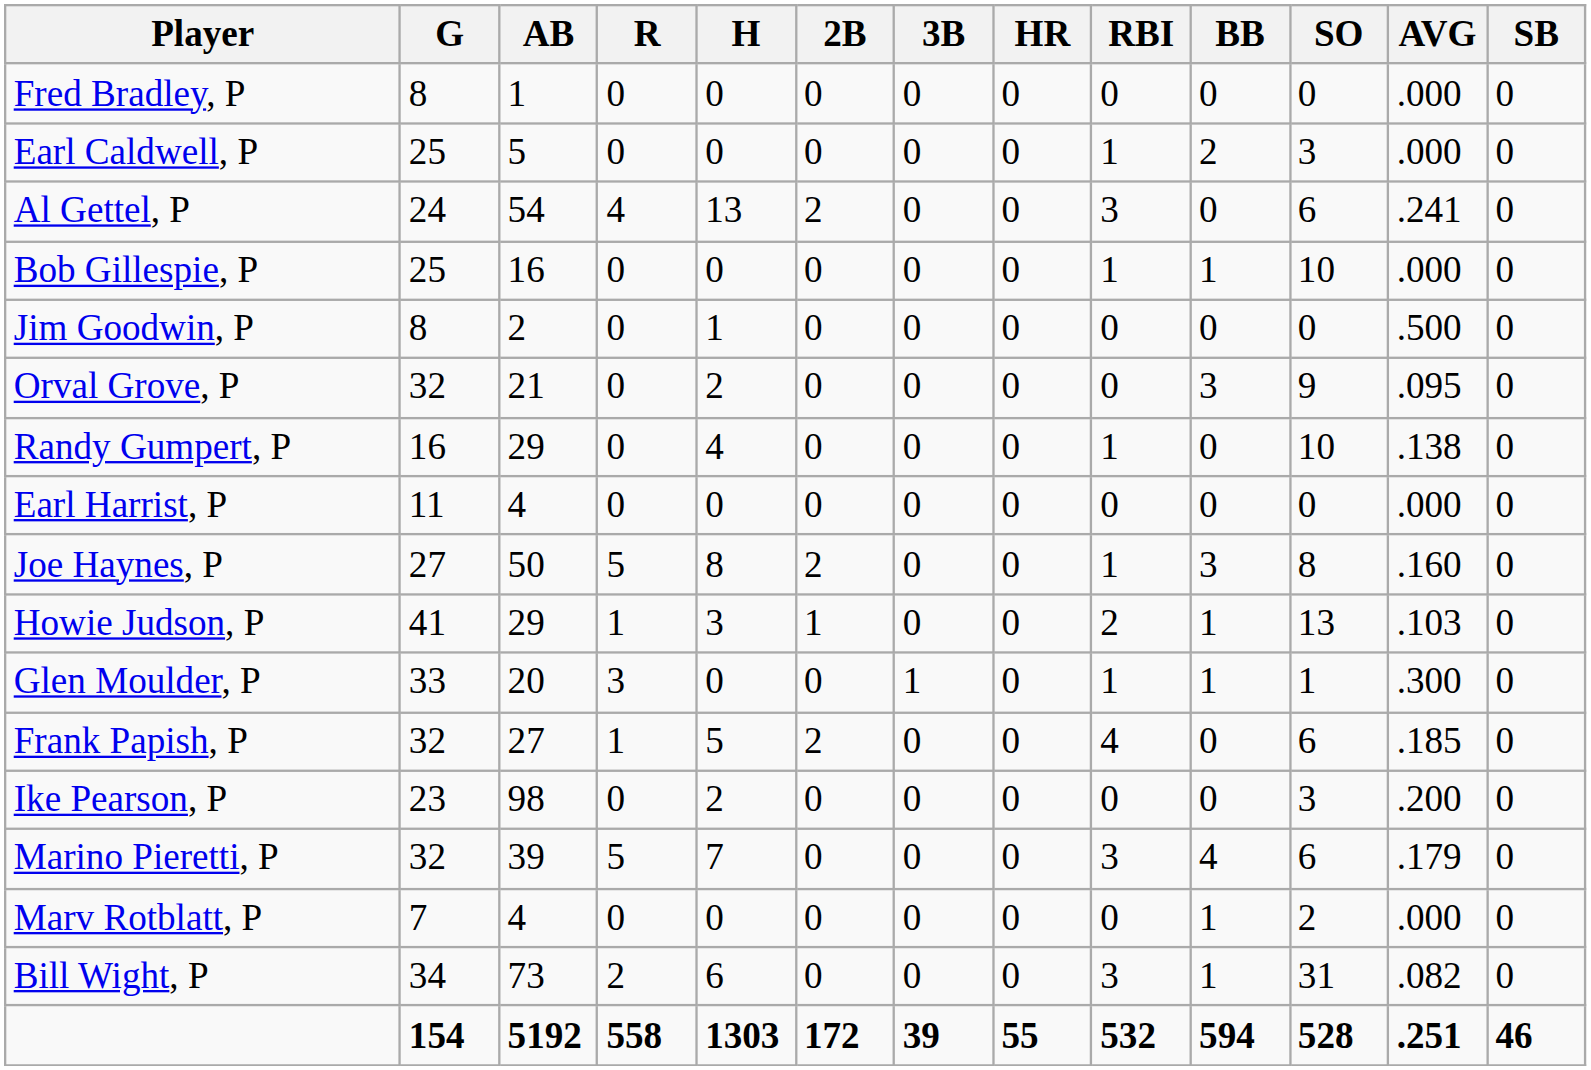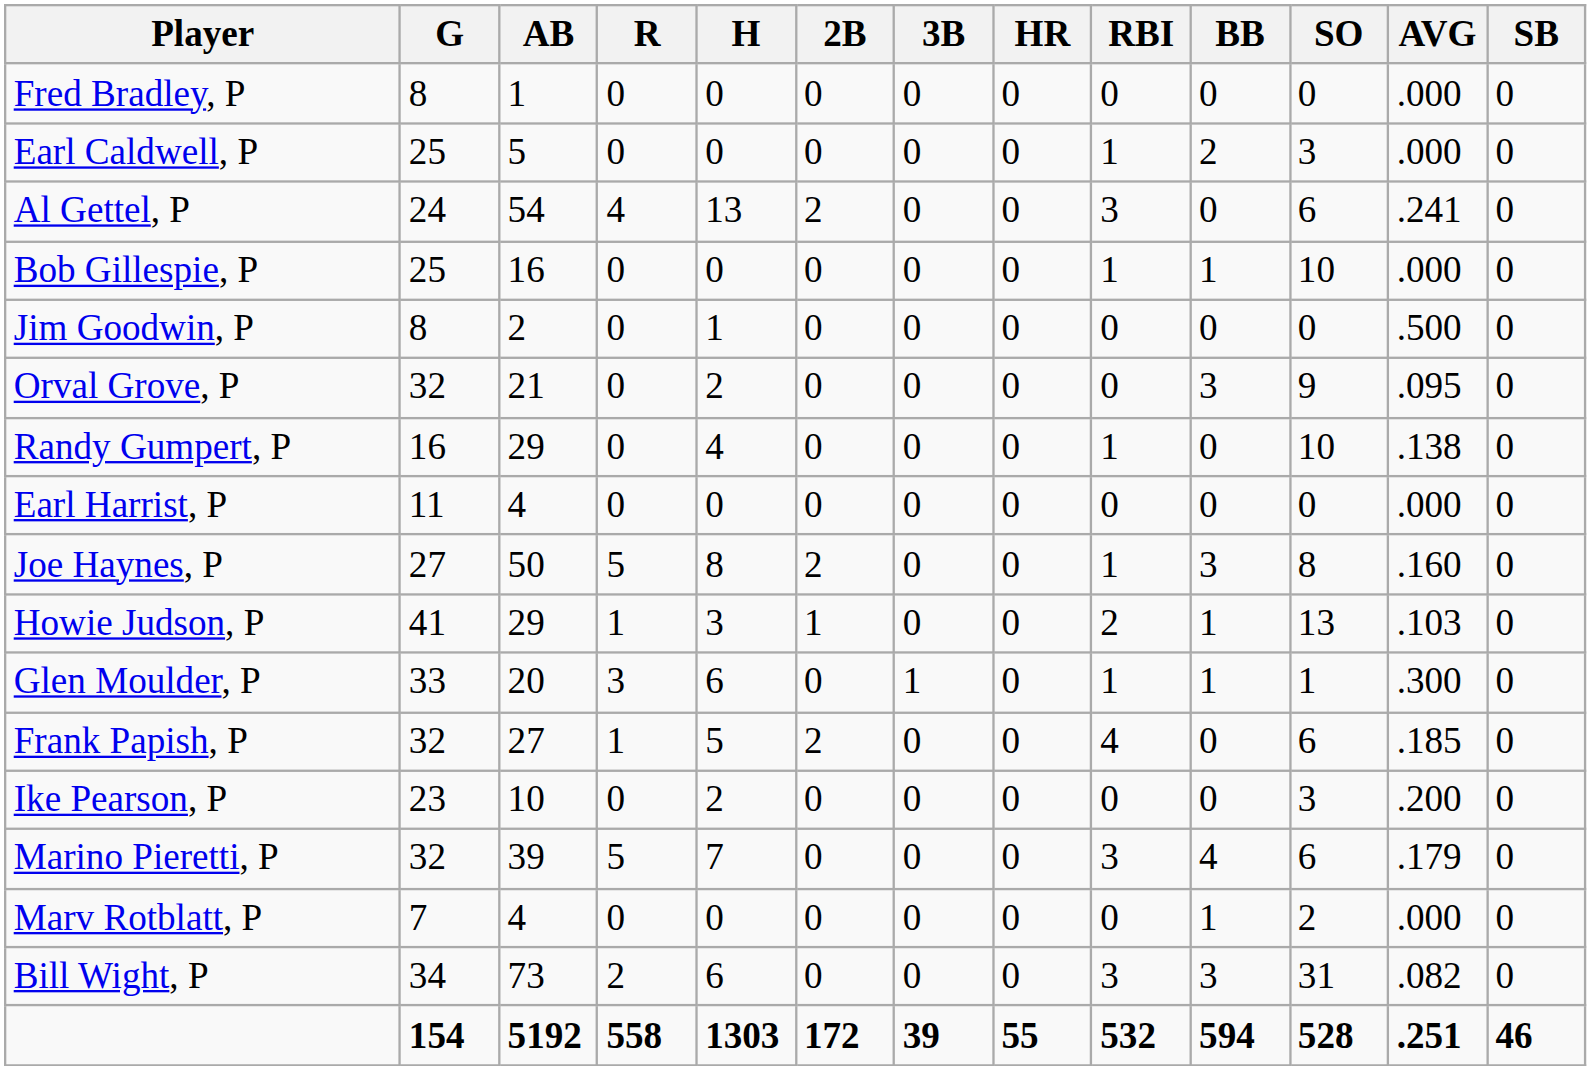Glen Moulder, P | H: 0 -> 6
Ike Pearson, P | AB: 98 -> 10
Bill Wight, P | BB: 1 -> 3
